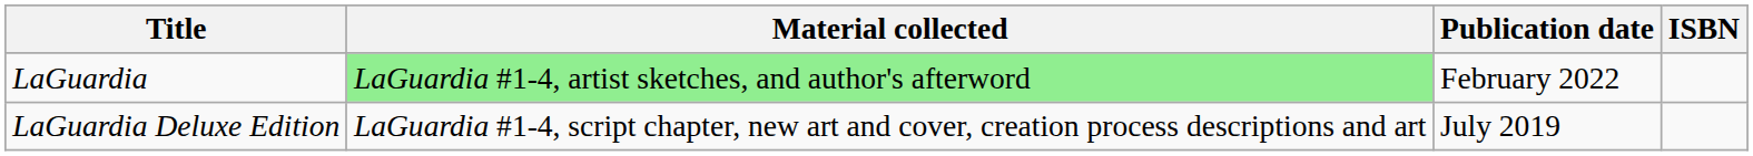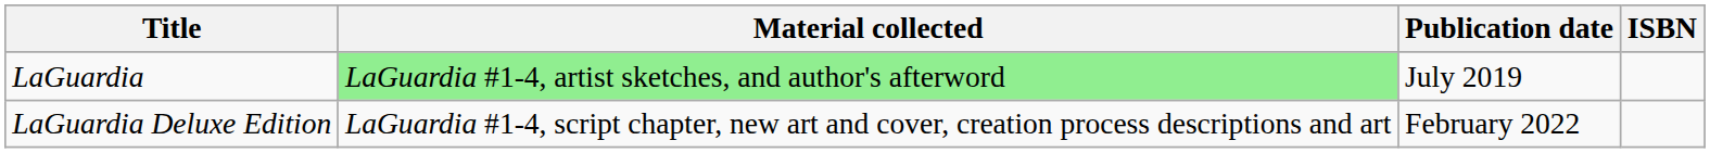LaGuardia | Publication date: February 2022 -> July 2019
LaGuardia Deluxe Edition | Publication date: July 2019 -> February 2022
